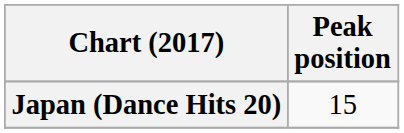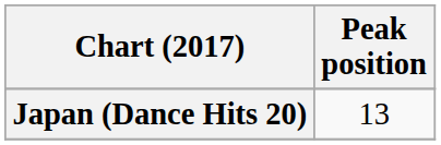Japan (Dance Hits 20) | Peak position: 15 -> 13
